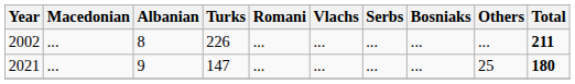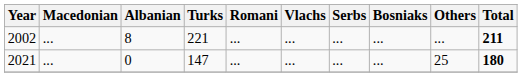2002 | Turks: 226 -> 221
2021 | Albanian: 9 -> 0
